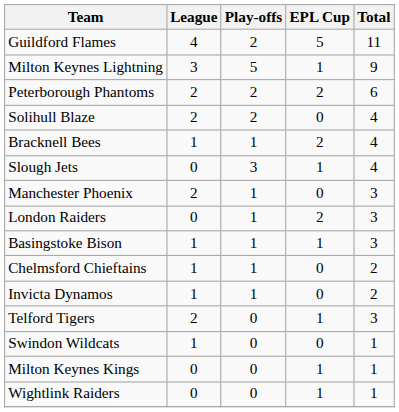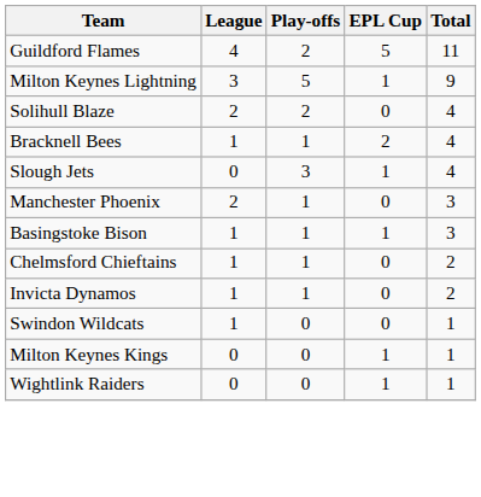- row: Peterborough Phantoms | 2 | 2 | 2 | 6
- row: London Raiders | 0 | 1 | 2 | 3
- row: Telford Tigers | 2 | 0 | 1 | 3
